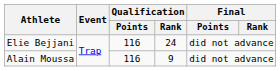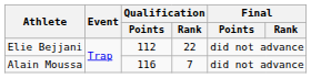Elie Bejjani | Qualification / Points: 116 -> 112
Elie Bejjani | Qualification / Rank: 24 -> 22
Alain Moussa | Qualification / Rank: 9 -> 7
